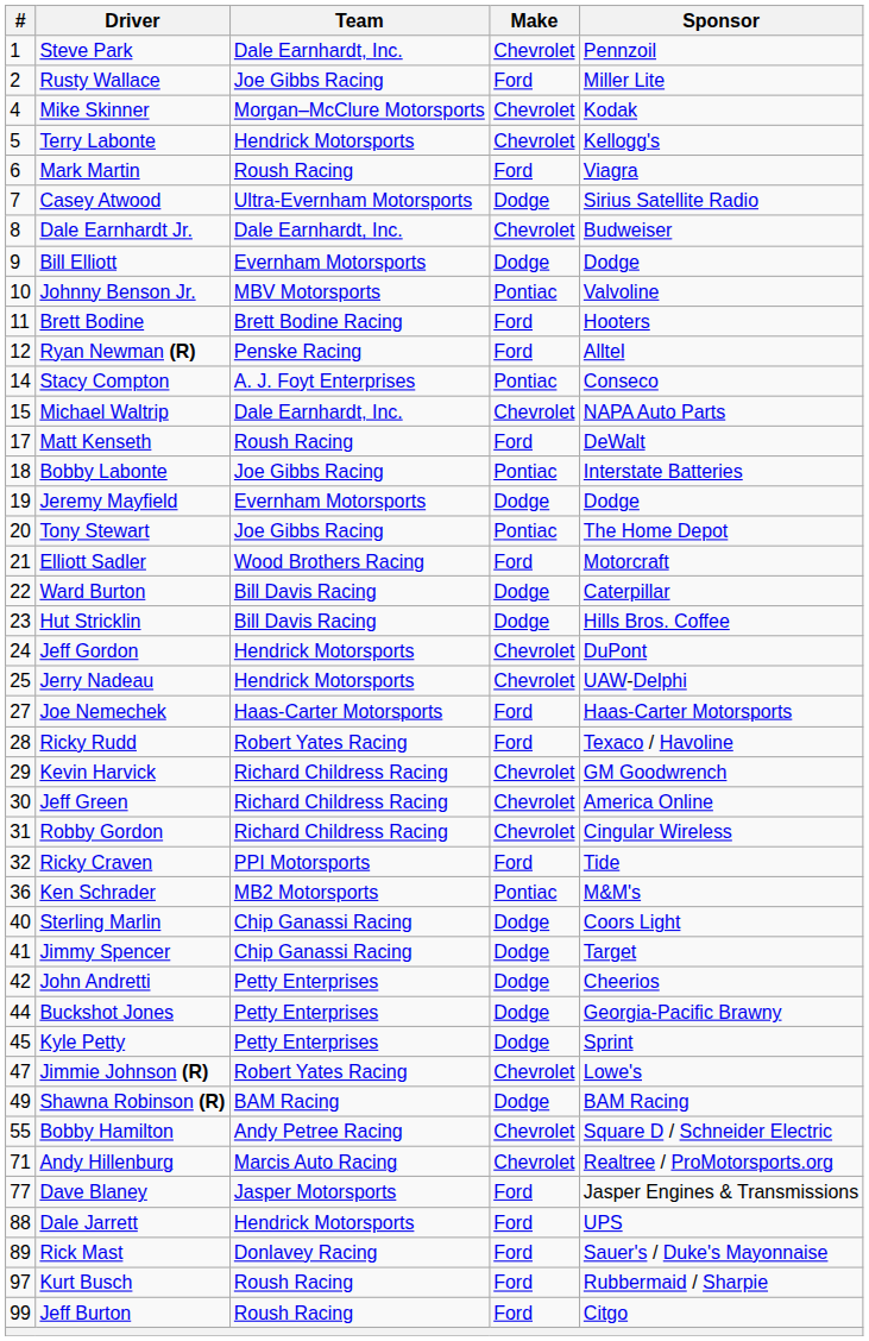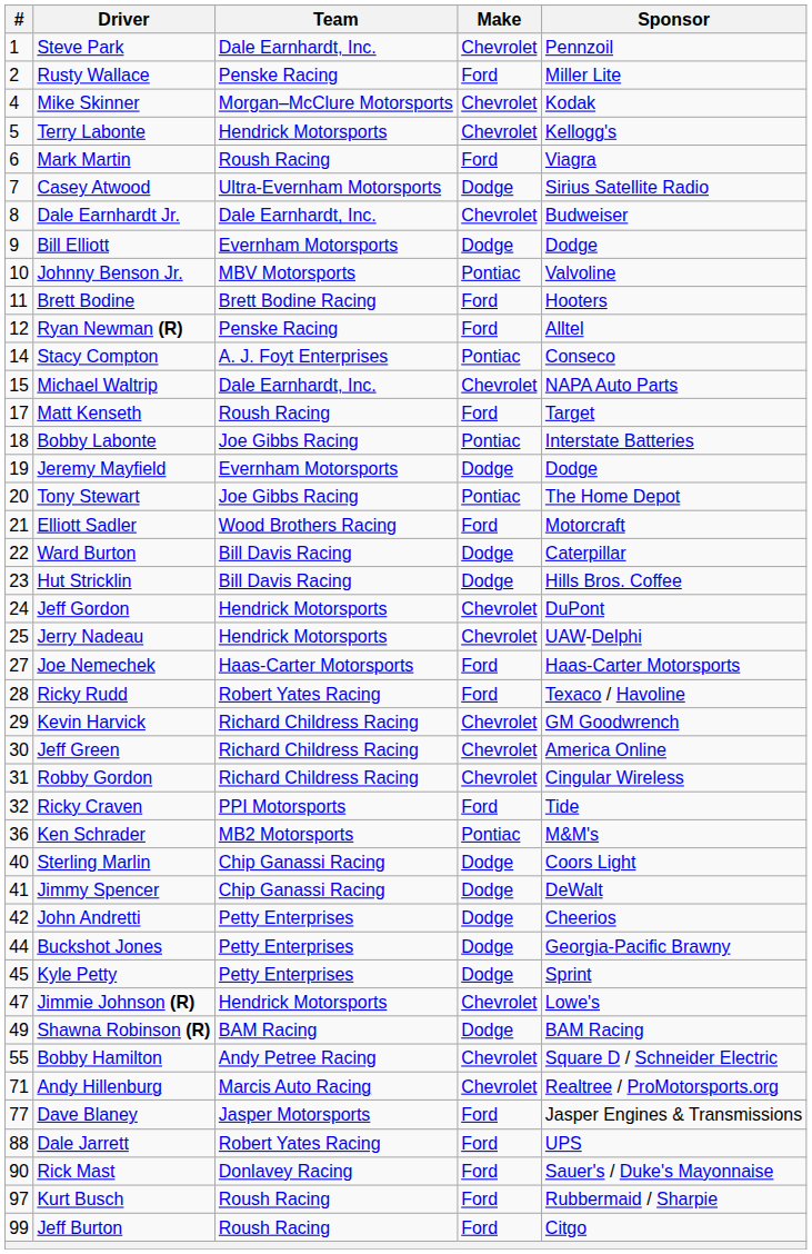Rusty Wallace | Team: Joe Gibbs Racing -> Penske Racing
Matt Kenseth | Sponsor: DeWalt -> Target
Jimmy Spencer | Sponsor: Target -> DeWalt
Jimmie Johnson (R) | Team: Robert Yates Racing -> Hendrick Motorsports
Dale Jarrett | Team: Hendrick Motorsports -> Robert Yates Racing
Rick Mast | #: 89 -> 90
